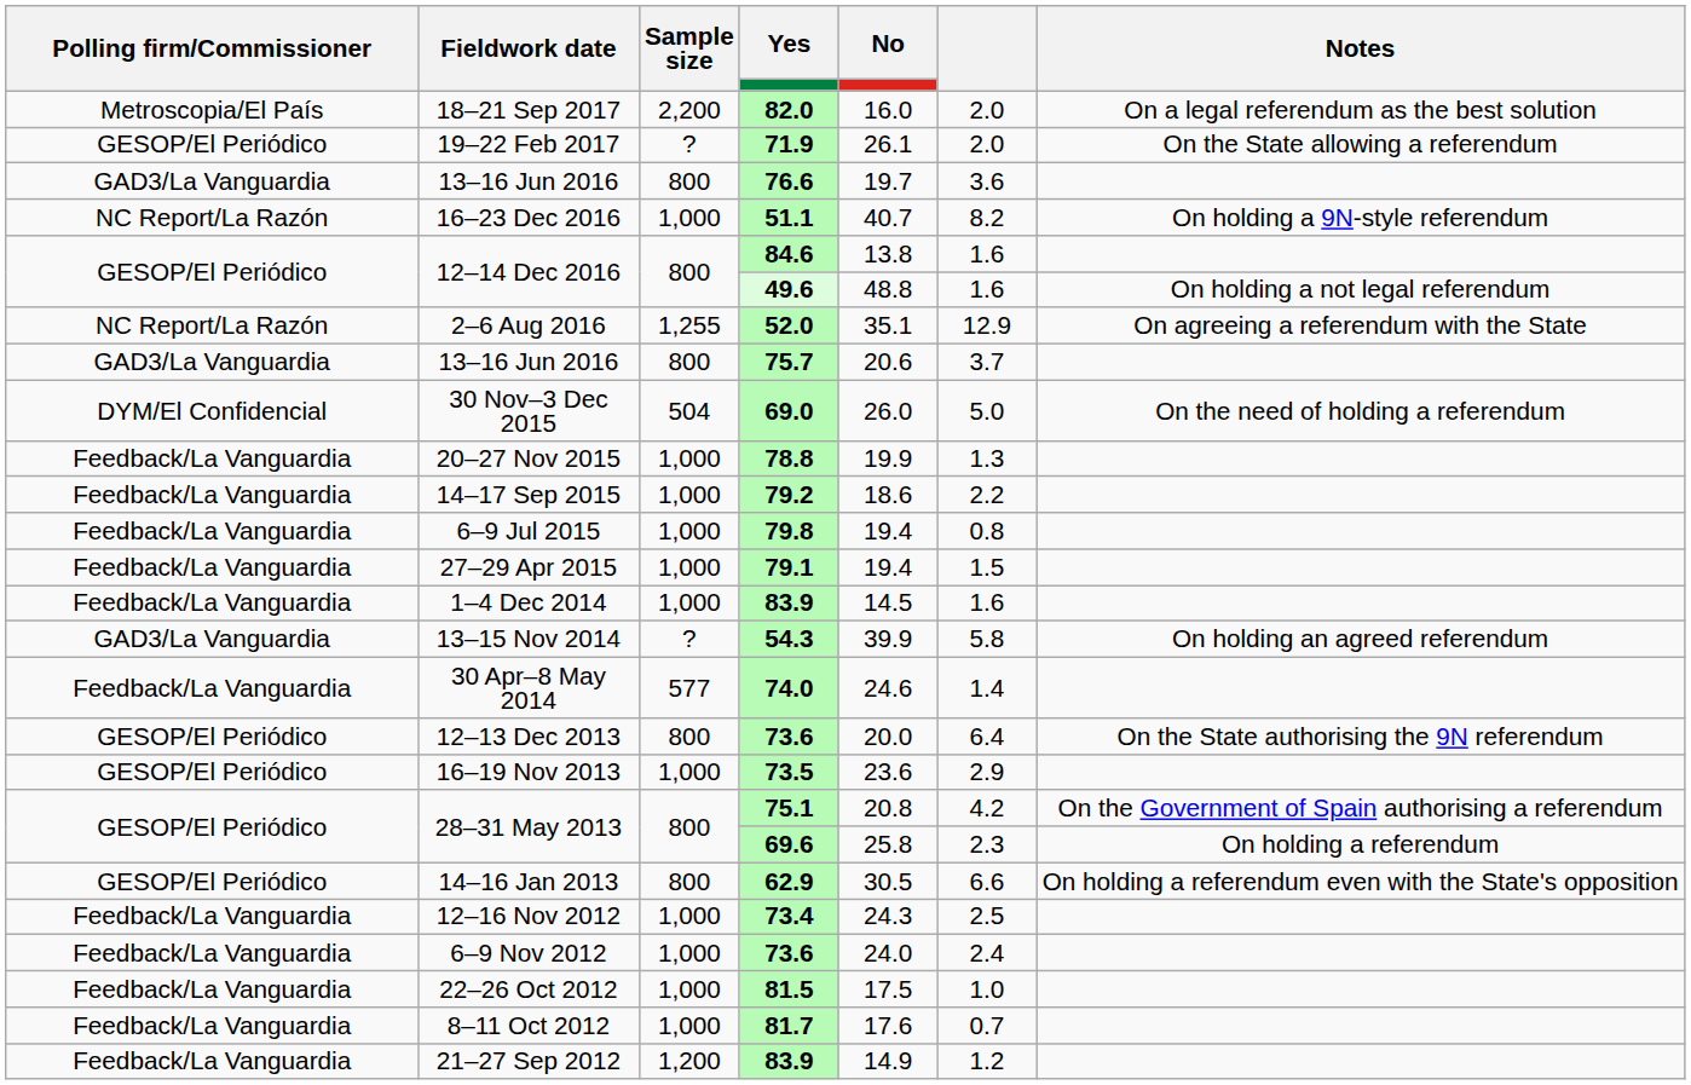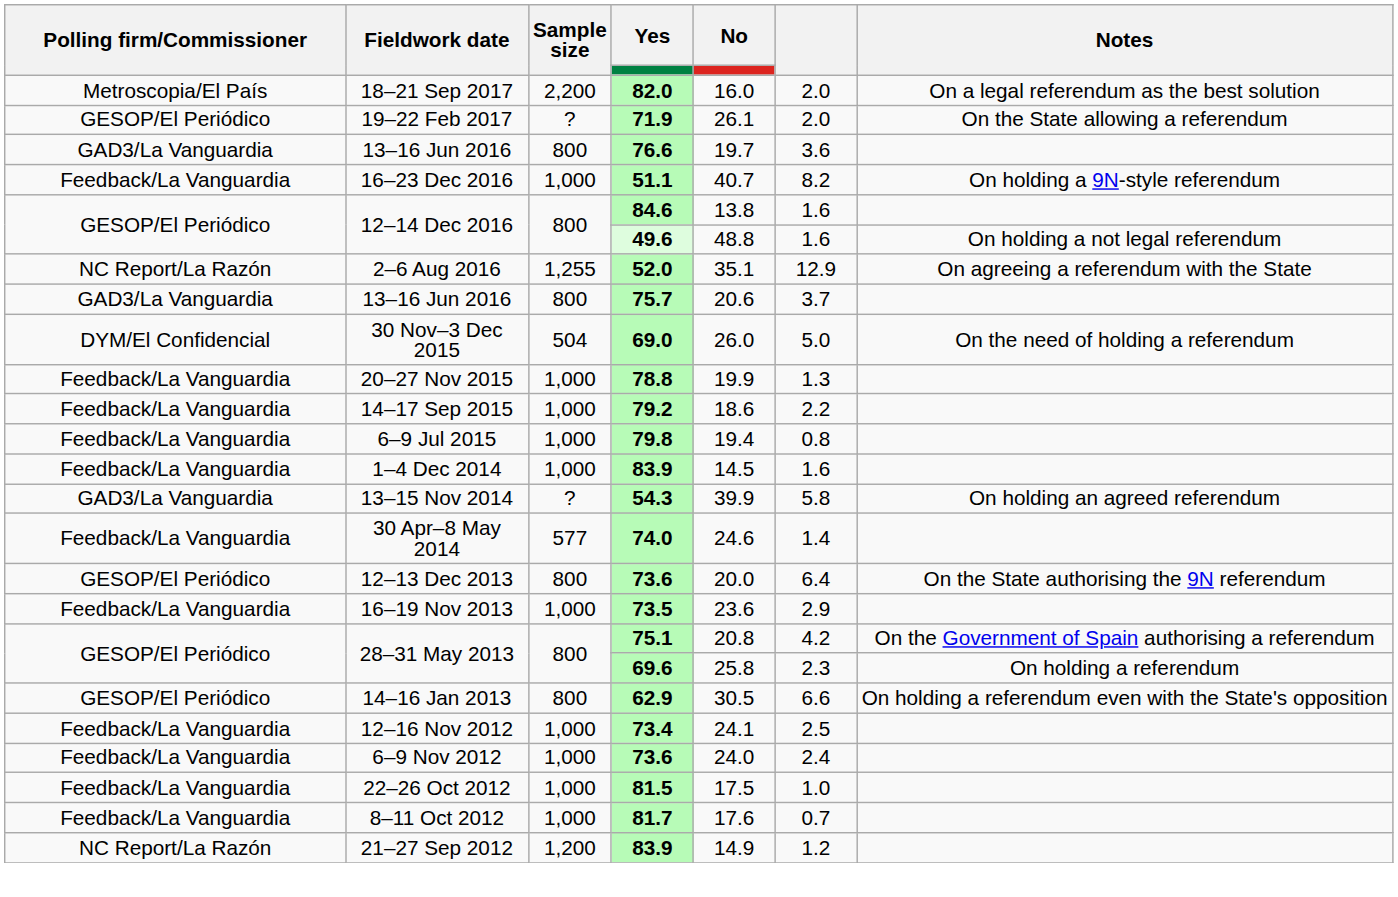51.1 | Polling firm/Commissioner: NC Report/La Razón -> Feedback/La Vanguardia
- row: Feedback/La Vanguardia | 27–29 Apr 2015 | 1,000 | 79.1 | 19.4 | 1.5
73.5 | Polling firm/Commissioner: GESOP/El Periódico -> Feedback/La Vanguardia
73.4 | No: 24.3 -> 24.1
21–27 Sep 2012 / 83.9 | Polling firm/Commissioner: Feedback/La Vanguardia -> NC Report/La Razón
